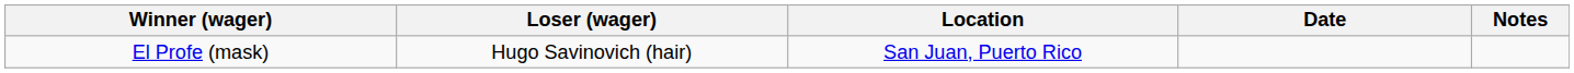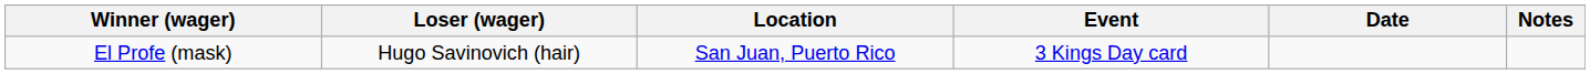+ column: Event | 3 Kings Day card
